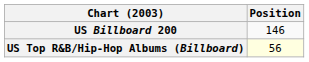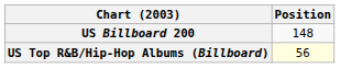US Billboard 200 | Position: 146 -> 148
